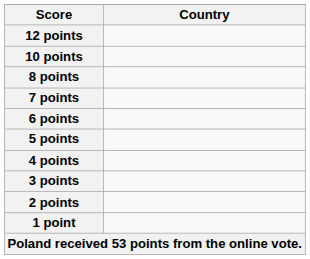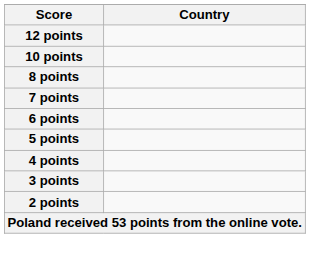- row: 1 point
